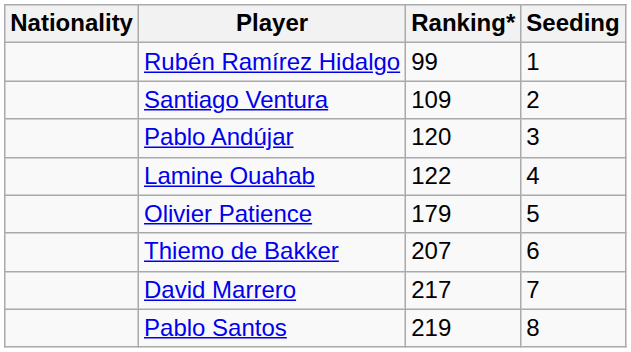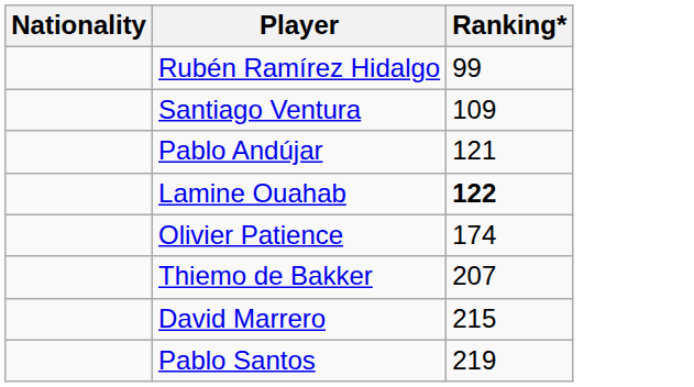- column: Seeding | 1 | 2 | 3 | 4 | 5 | 6 | 7 | 8
Pablo Andújar | Ranking*: 120 -> 121
Lamine Ouahab | Ranking*: normal -> bold
Olivier Patience | Ranking*: 179 -> 174
David Marrero | Ranking*: 217 -> 215
